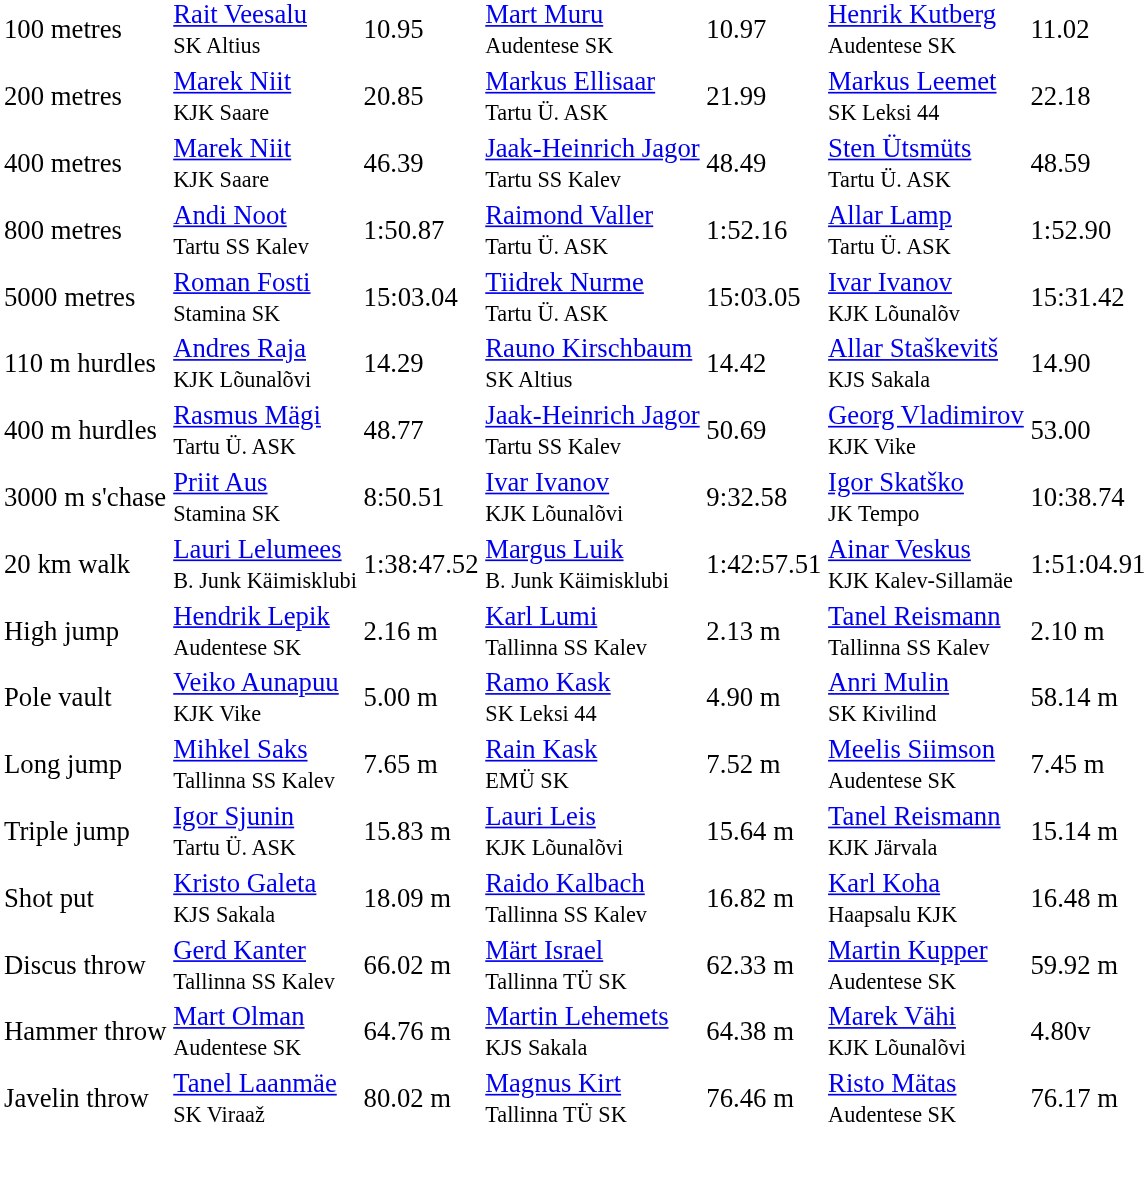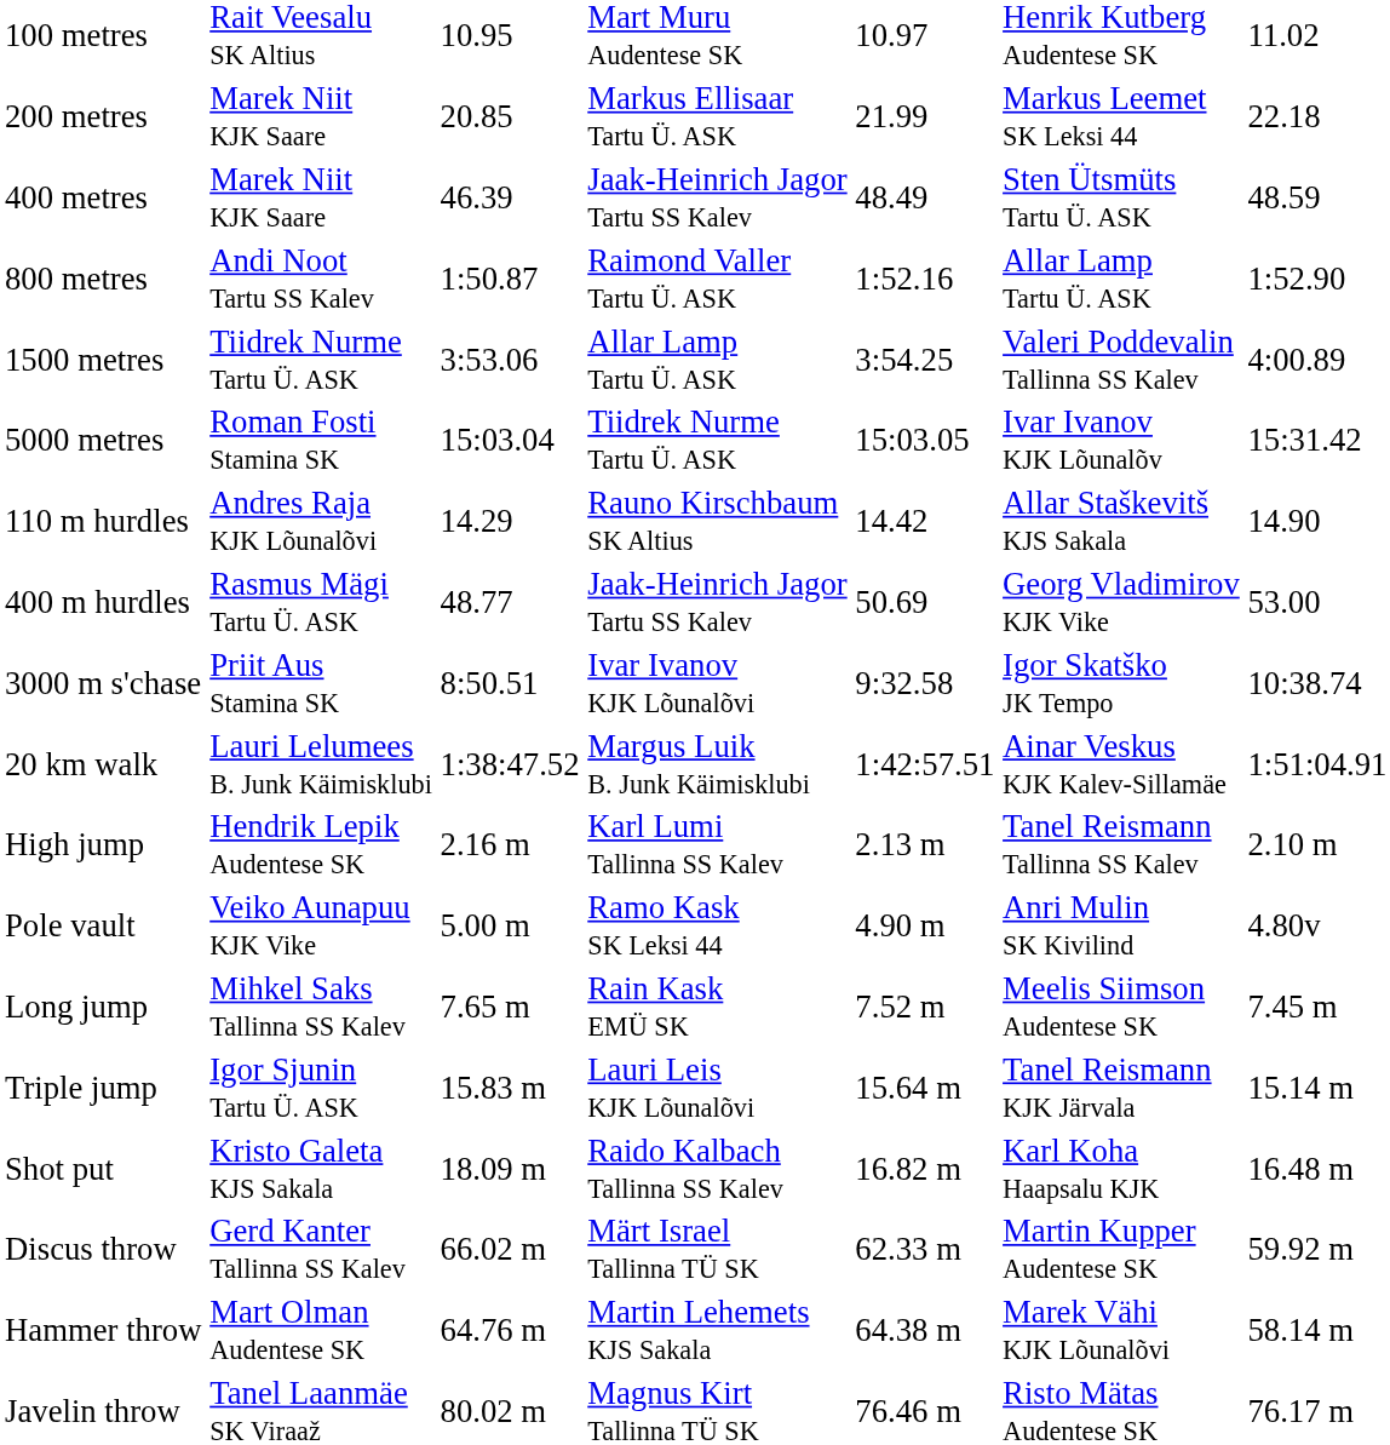+ row: 1500 metres | Tiidrek Nurme Tartu Ü. ASK | 3:53.06 | Allar Lamp Tartu Ü. ASK | 3:54.25 | Valeri Poddevalin Tallinna SS Kalev | 4:00.89
Pole vault | column 7: 58.14 m -> 4.80v
Hammer throw | column 7: 4.80v -> 58.14 m
